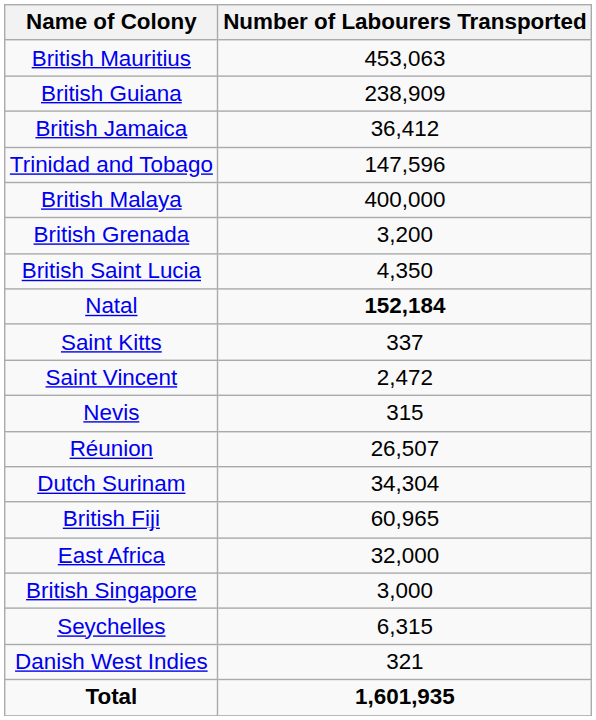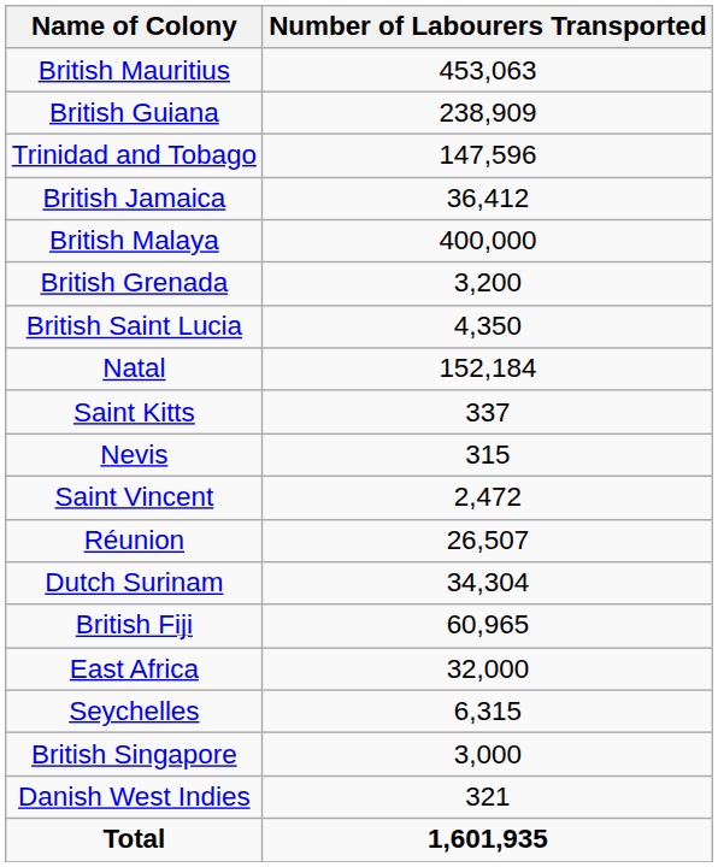rows swapped: Trinidad and Tobago <-> British Jamaica
Natal | Number of Labourers Transported: bold -> normal
rows swapped: Nevis <-> Saint Vincent
rows swapped: Seychelles <-> British Singapore
